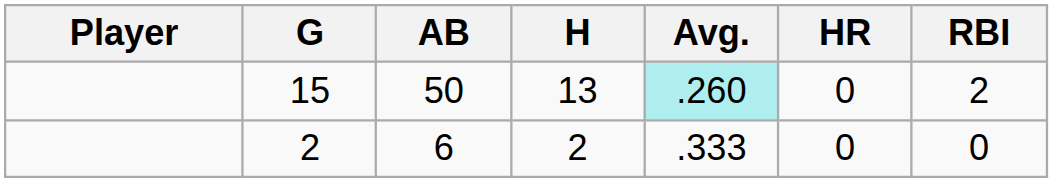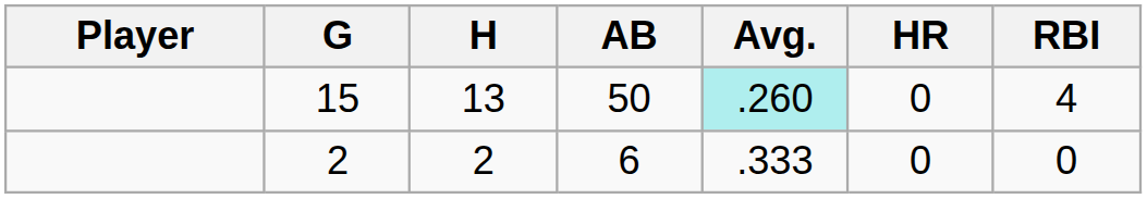columns swapped: AB <-> H
15 | RBI: 2 -> 4
